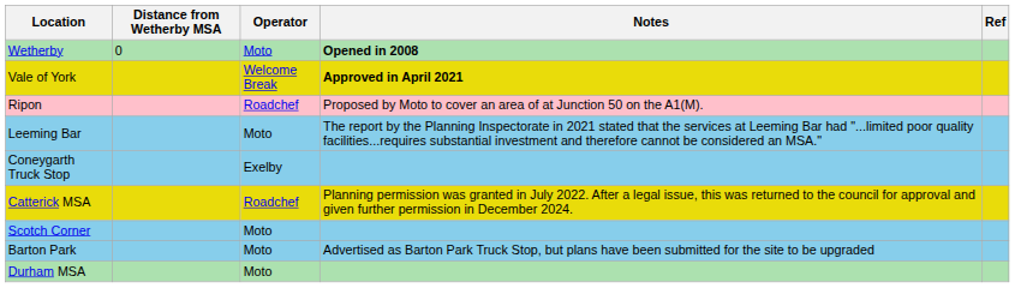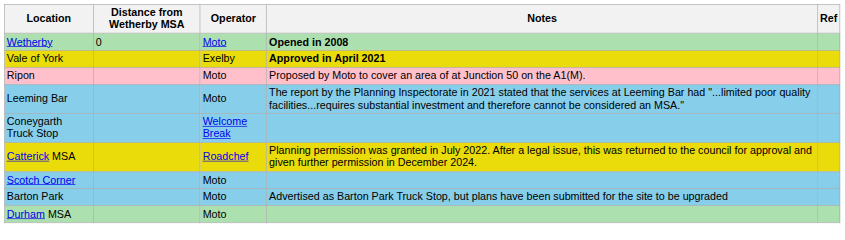Vale of York | Operator: Welcome Break -> Exelby
Ripon | Operator: Roadchef -> Moto
Coneygarth Truck Stop | Operator: Exelby -> Welcome Break
